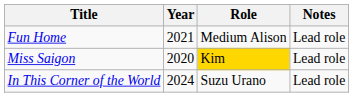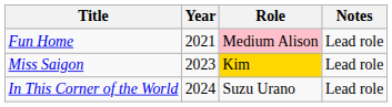Fun Home | Role: no background -> pink background
Miss Saigon | Year: 2020 -> 2023
